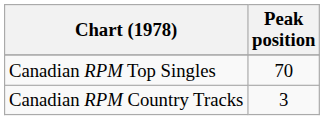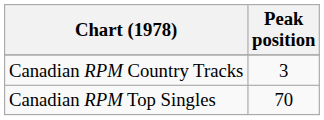rows swapped: Canadian RPM Country Tracks <-> Canadian RPM Top Singles
